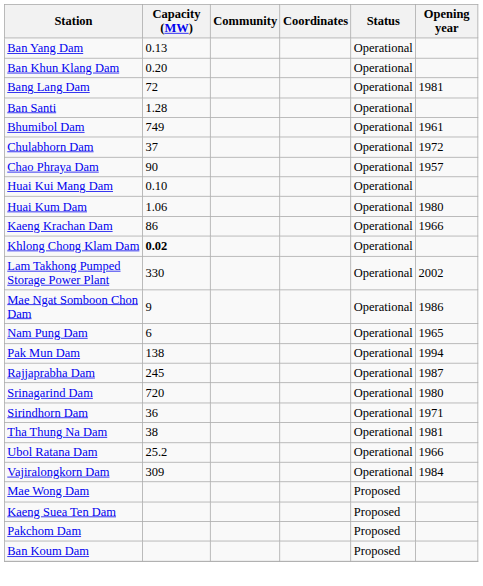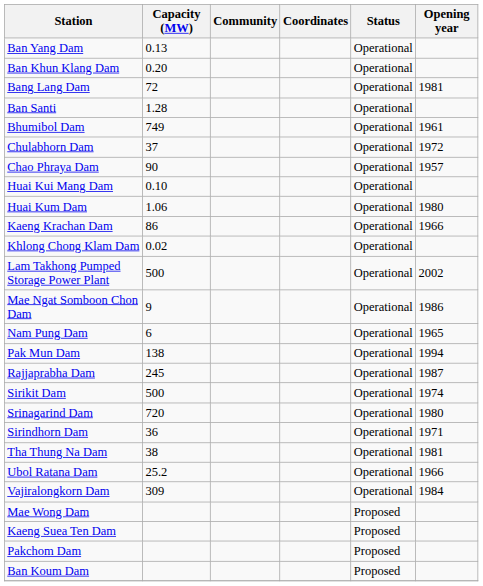Khlong Chong Klam Dam | Capacity (MW): bold -> normal
Lam Takhong Pumped Storage Power Plant | Capacity (MW): 330 -> 500
+ row: Sirikit Dam | 500 | Operational | 1974
